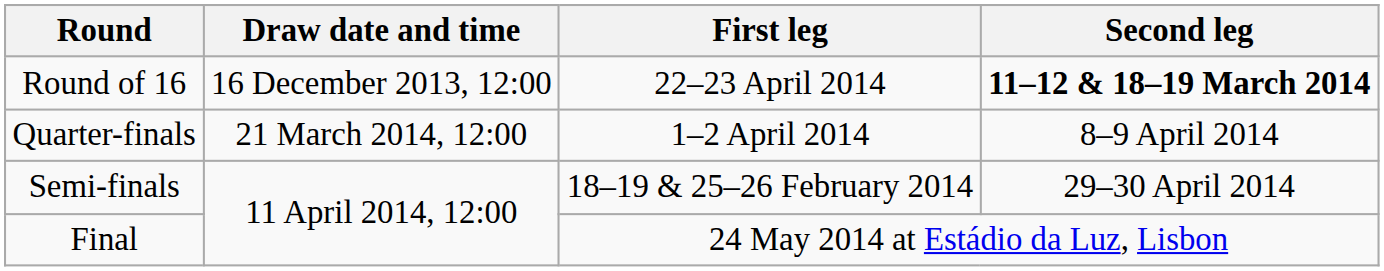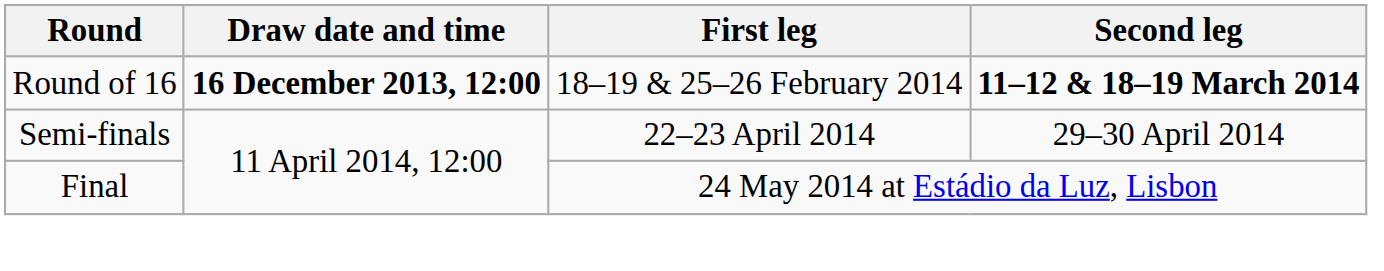Round of 16 | Draw date and time: normal -> bold
Round of 16 | First leg: 22–23 April 2014 -> 18–19 & 25–26 February 2014
- row: Quarter-finals | 21 March 2014, 12:00 | 1–2 April 2014 | 8–9 April 2014
Semi-finals | First leg: 18–19 & 25–26 February 2014 -> 22–23 April 2014
